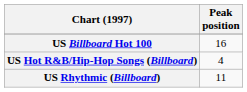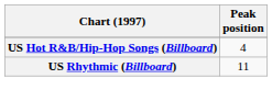- row: US Billboard Hot 100 | 16
